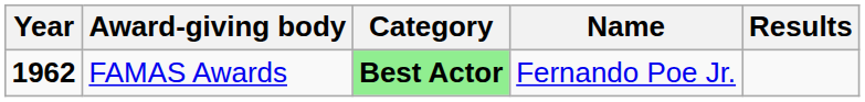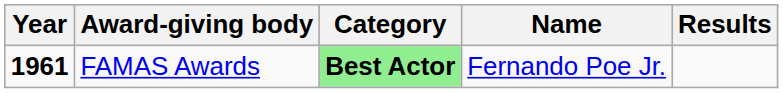FAMAS Awards | Year: 1962 -> 1961
